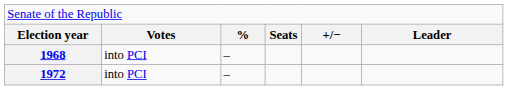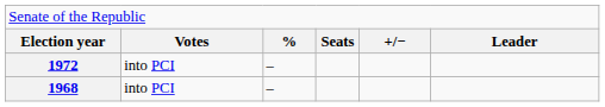rows swapped: 1968 <-> 1972
